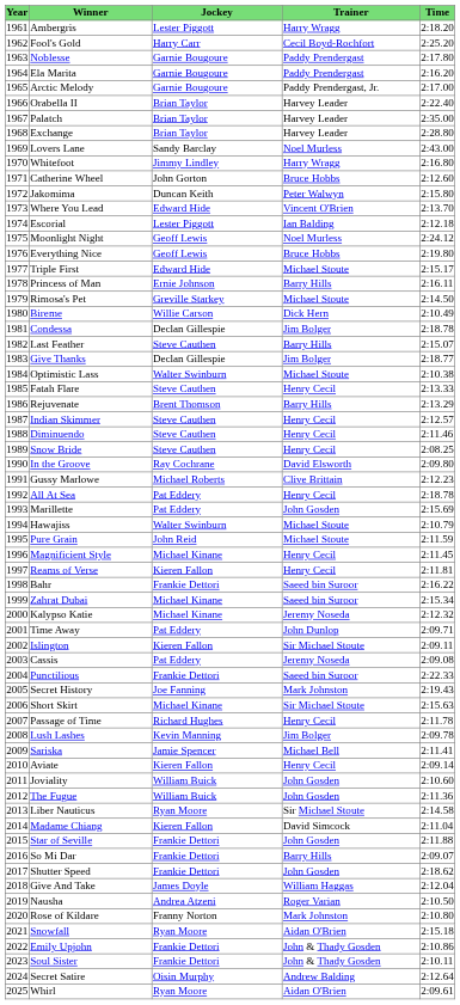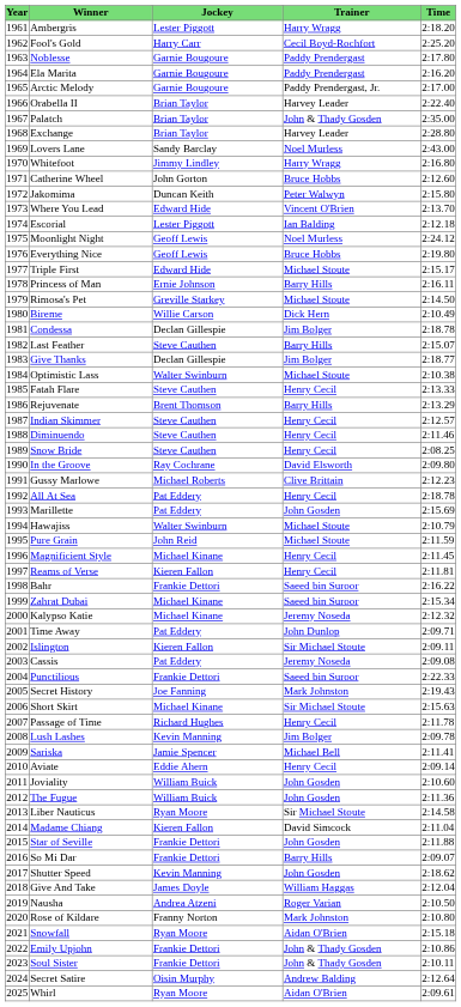Palatch | Trainer: Harvey Leader -> John & Thady Gosden
Aviate | Jockey: Kieren Fallon -> Eddie Ahern
Shutter Speed | Jockey: Frankie Dettori -> Kevin Manning
